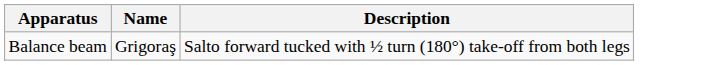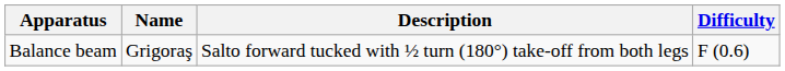+ column: Difficulty | F (0.6)
